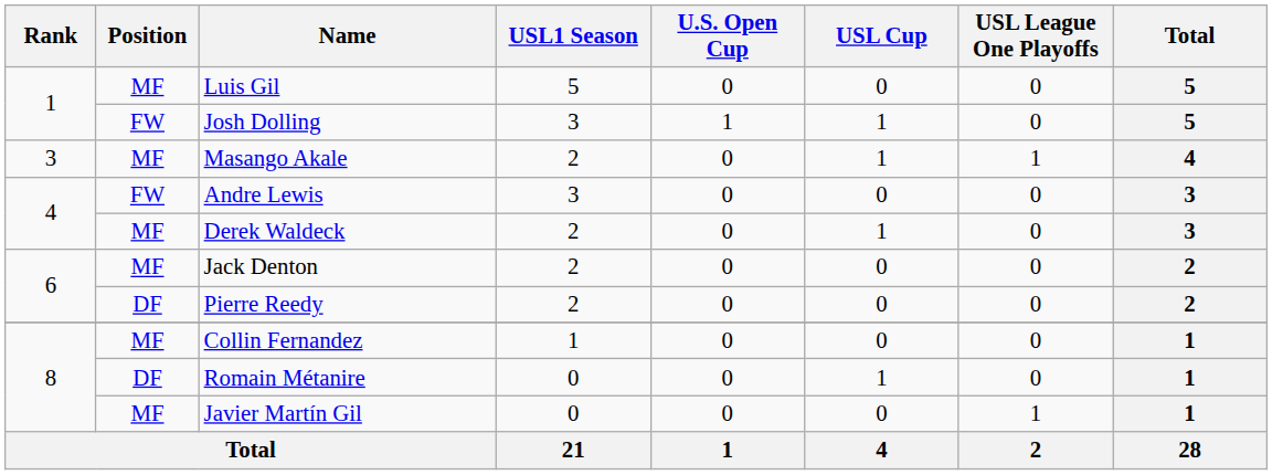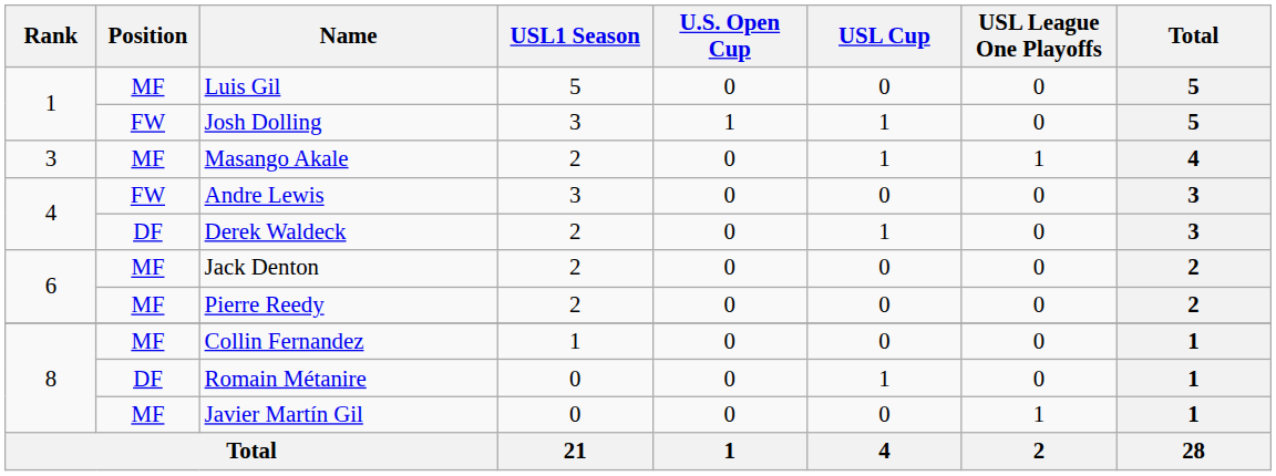Derek Waldeck | Position: MF -> DF
Pierre Reedy | Position: DF -> MF
